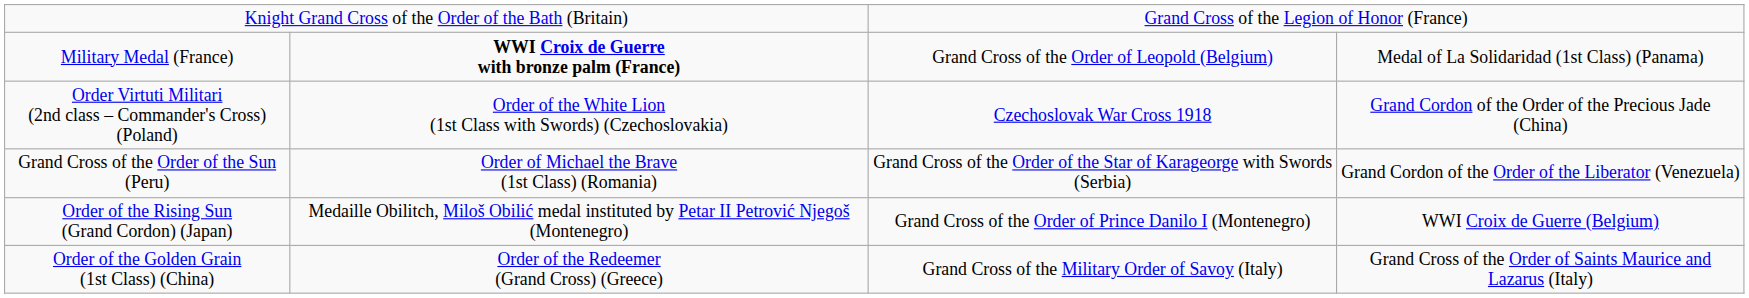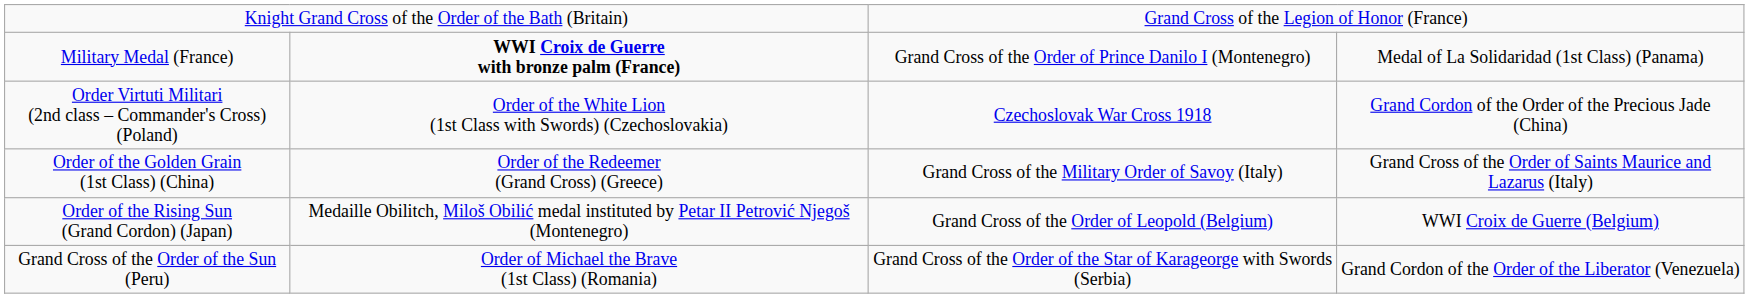Military Medal (France) | column 3: Grand Cross of the Order of Leopold (Belgium) -> Grand Cross of the Order of Prince Danilo I (Montenegro)
rows swapped: Order of the Golden Grain (1st Class) (China) <-> Grand Cross of the Order of the Sun (Peru)
Order of the Rising Sun (Grand Cordon) (Japan) | column 3: Grand Cross of the Order of Prince Danilo I (Montenegro) -> Grand Cross of the Order of Leopold (Belgium)
